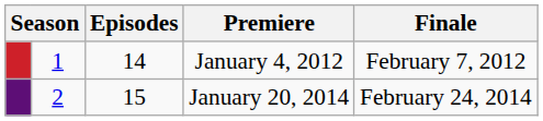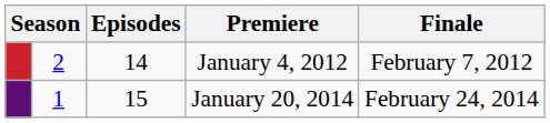January 4, 2012 | column 2: 1 -> 2
January 20, 2014 | column 2: 2 -> 1
